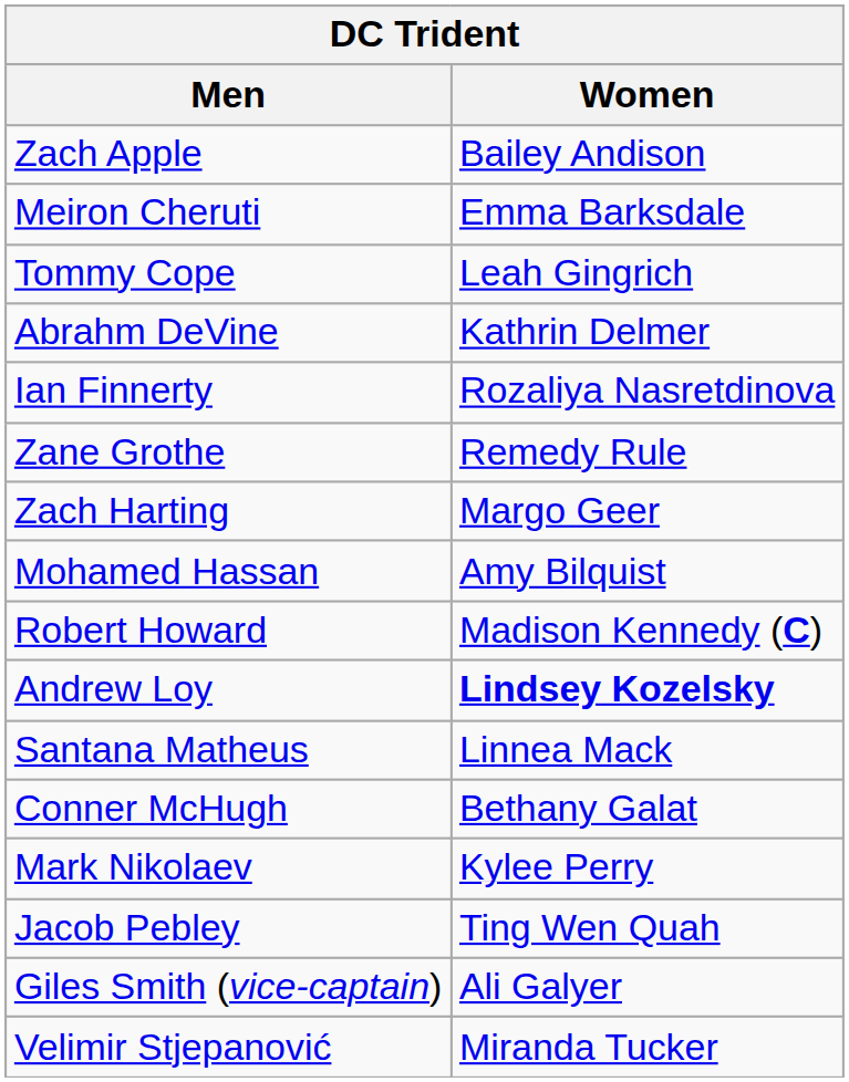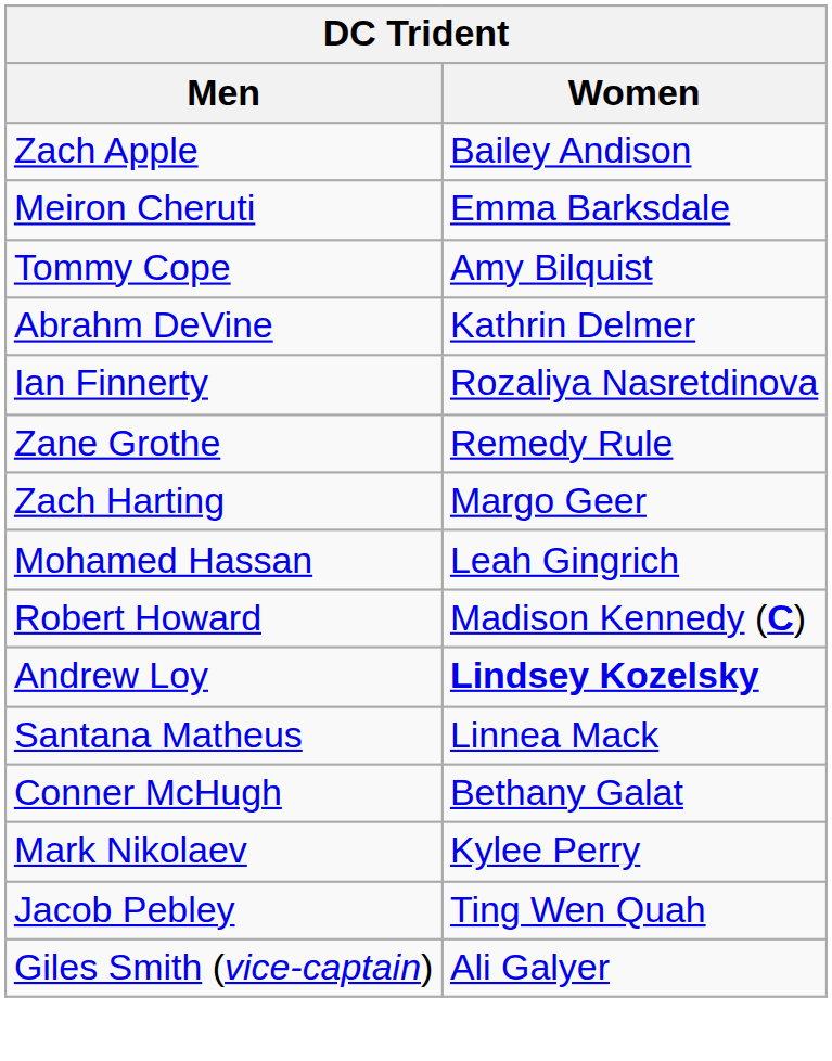Tommy Cope | Women: Leah Gingrich -> Amy Bilquist
Mohamed Hassan | Women: Amy Bilquist -> Leah Gingrich
- row: Velimir Stjepanović | Miranda Tucker
